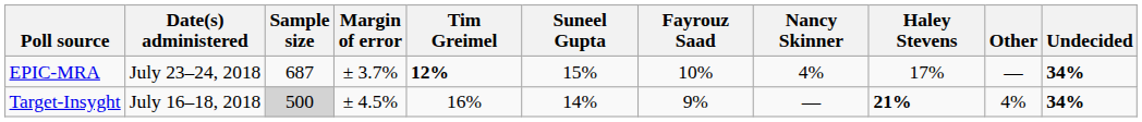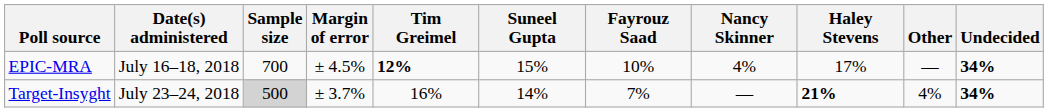EPIC-MRA | Date(s) administered: July 23–24, 2018 -> July 16–18, 2018
EPIC-MRA | Sample size: 687 -> 700
EPIC-MRA | Margin of error: ± 3.7% -> ± 4.5%
Target-Insyght | Date(s) administered: July 16–18, 2018 -> July 23–24, 2018
Target-Insyght | Margin of error: ± 4.5% -> ± 3.7%
Target-Insyght | Fayrouz Saad: 9% -> 7%
